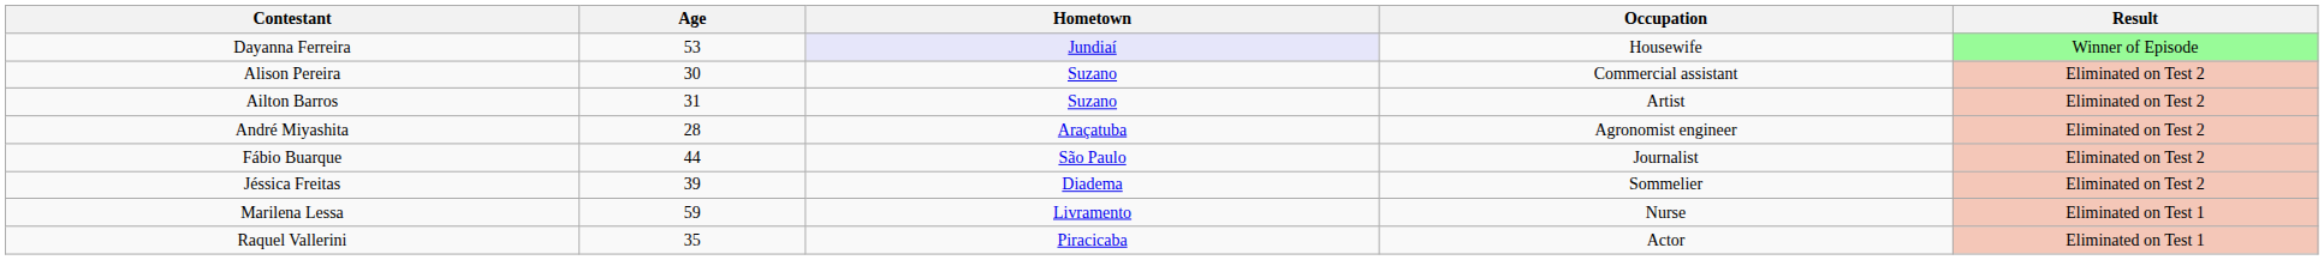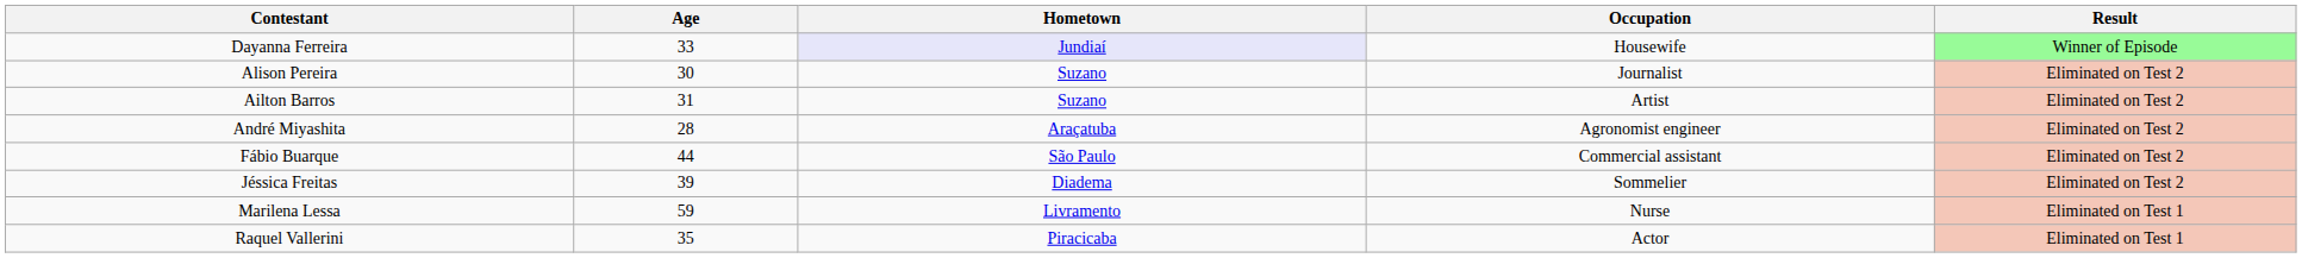Dayanna Ferreira | Age: 53 -> 33
Alison Pereira | Occupation: Commercial assistant -> Journalist
Fábio Buarque | Occupation: Journalist -> Commercial assistant
